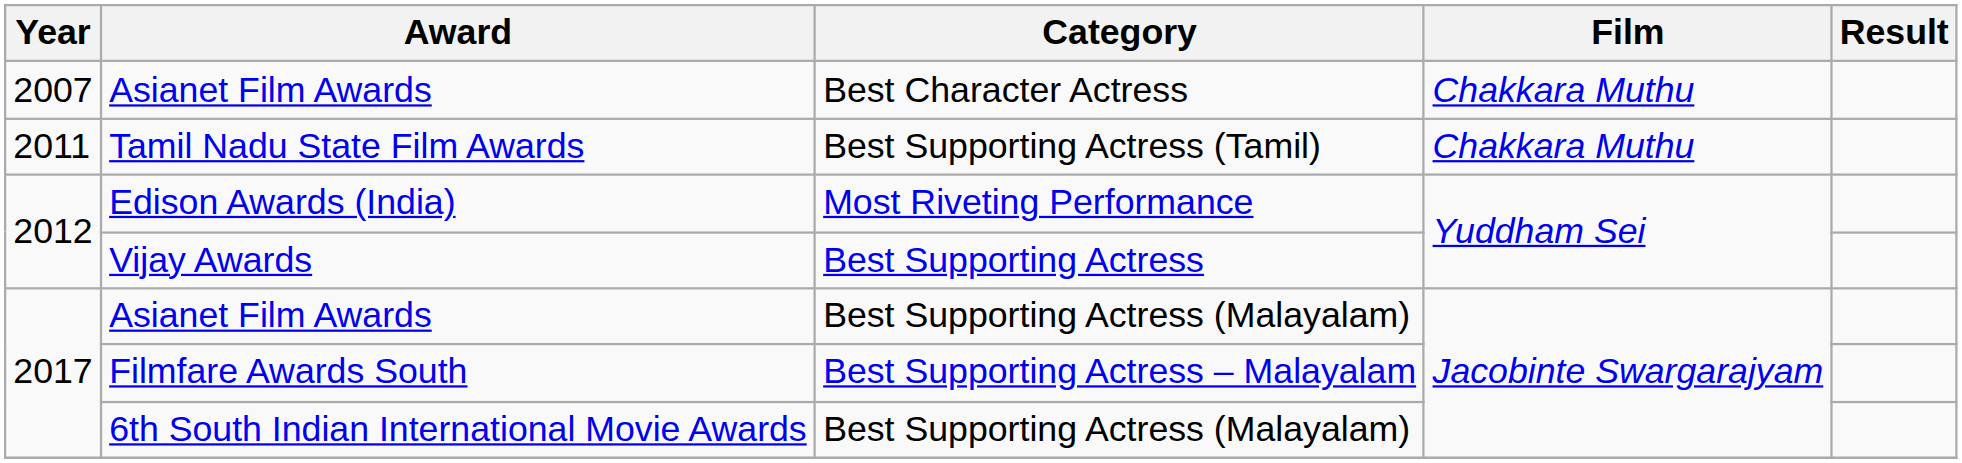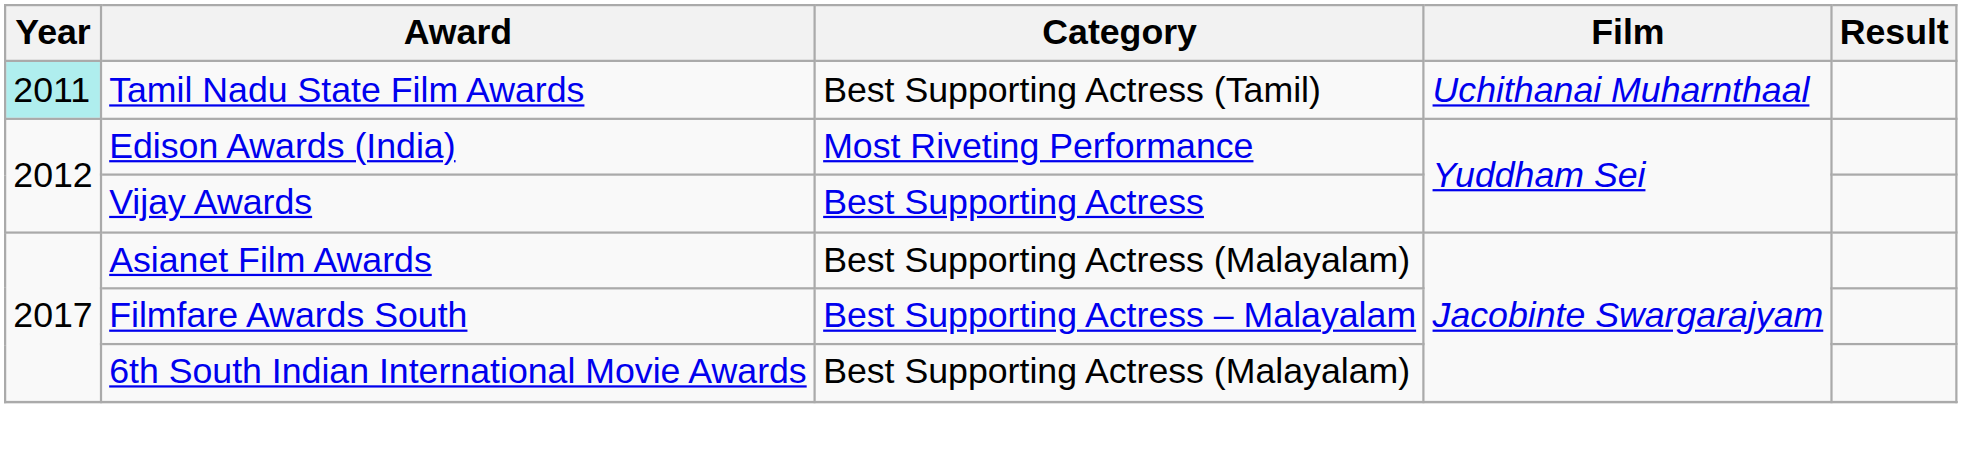- row: 2007 | Asianet Film Awards | Best Character Actress | Chakkara Muthu
Tamil Nadu State Film Awards | Year: no background -> paleturquoise background
Tamil Nadu State Film Awards | Film: Chakkara Muthu -> Uchithanai Muharnthaal
